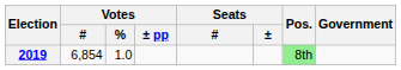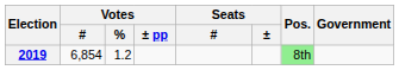2019 | Votes / %: 1.0 -> 1.2
